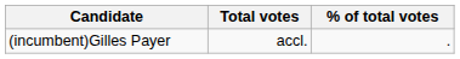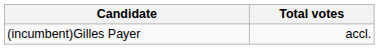- column: % of total votes | .
